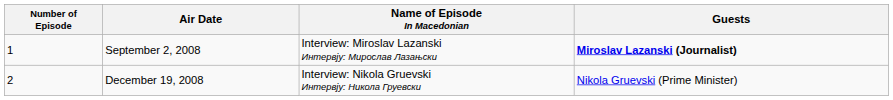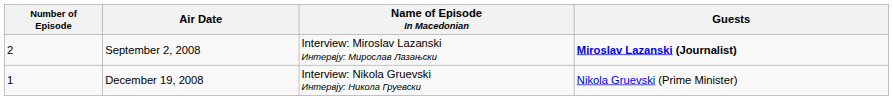September 2, 2008 | Number of Episode: 1 -> 2
December 19, 2008 | Number of Episode: 2 -> 1
